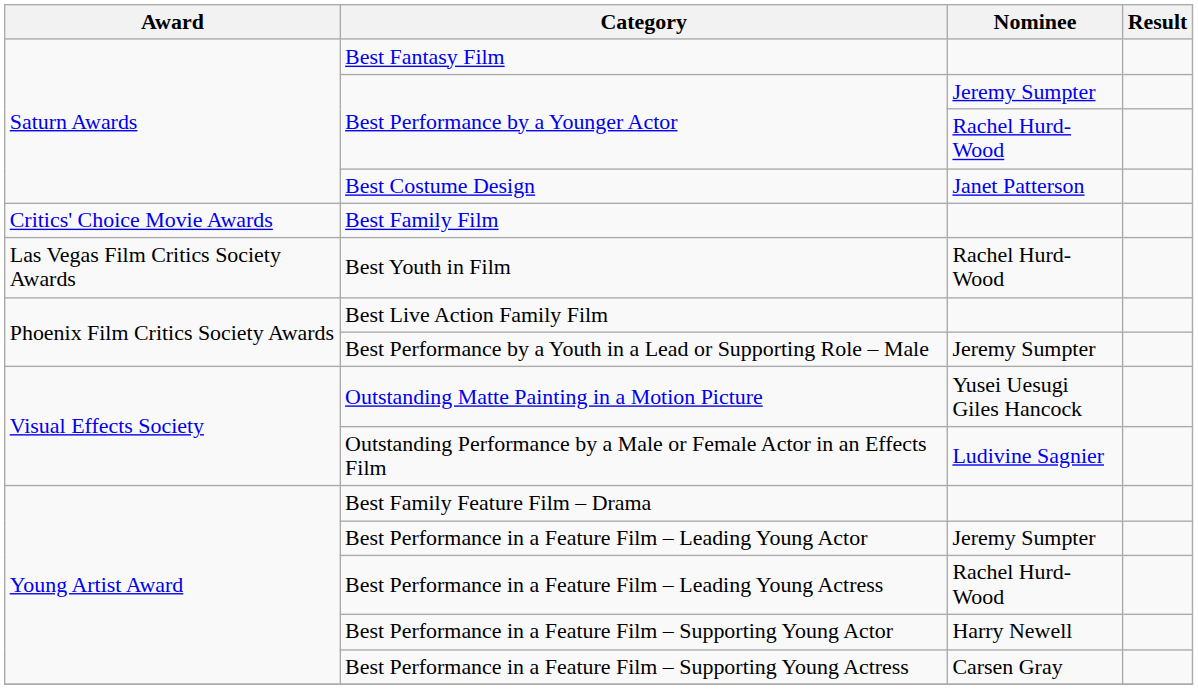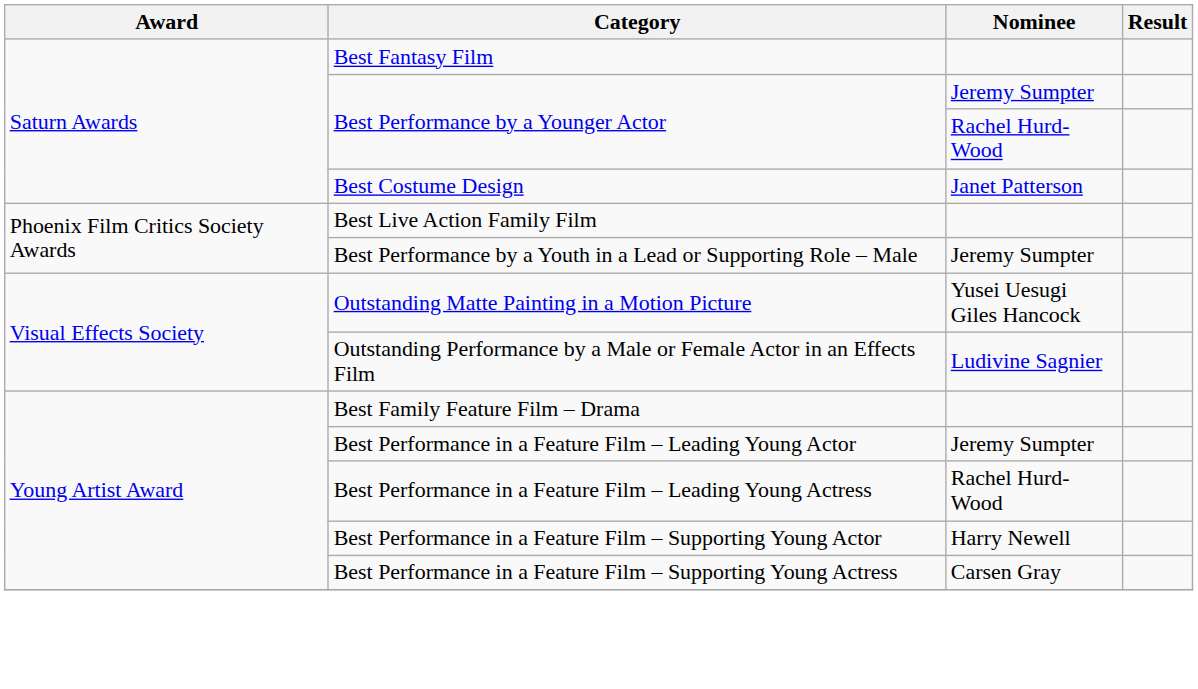- row: Critics' Choice Movie Awards | Best Family Film
- row: Las Vegas Film Critics Society Awards | Best Youth in Film | Rachel Hurd-Wood
